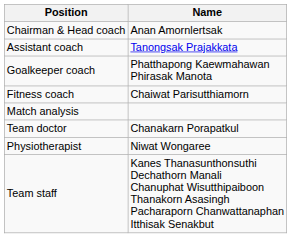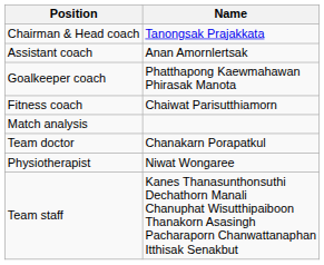Chairman & Head coach | Name: Anan Amornlertsak -> Tanongsak Prajakkata
Assistant coach | Name: Tanongsak Prajakkata -> Anan Amornlertsak
